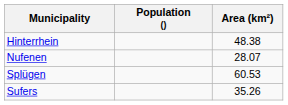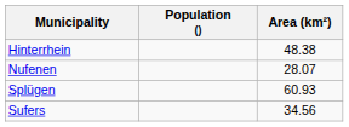Splügen | Area (km²): 60.53 -> 60.93
Sufers | Area (km²): 35.26 -> 34.56
